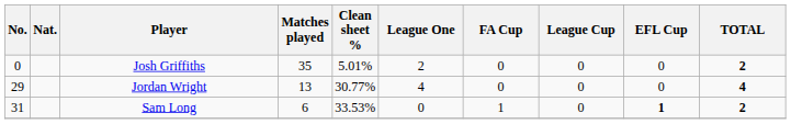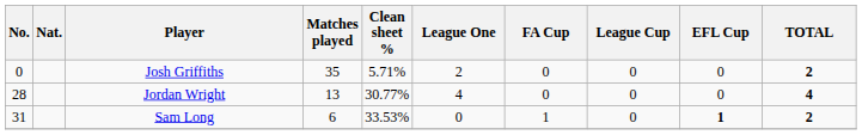Josh Griffiths | Clean sheet %: 5.01% -> 5.71%
Jordan Wright | No.: 29 -> 28
